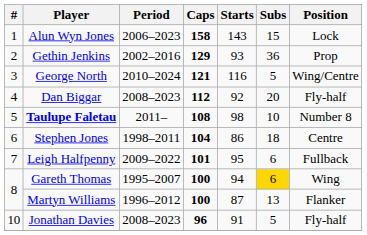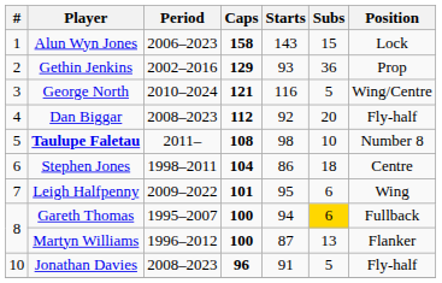Leigh Halfpenny | Position: Fullback -> Wing
Gareth Thomas | Position: Wing -> Fullback
